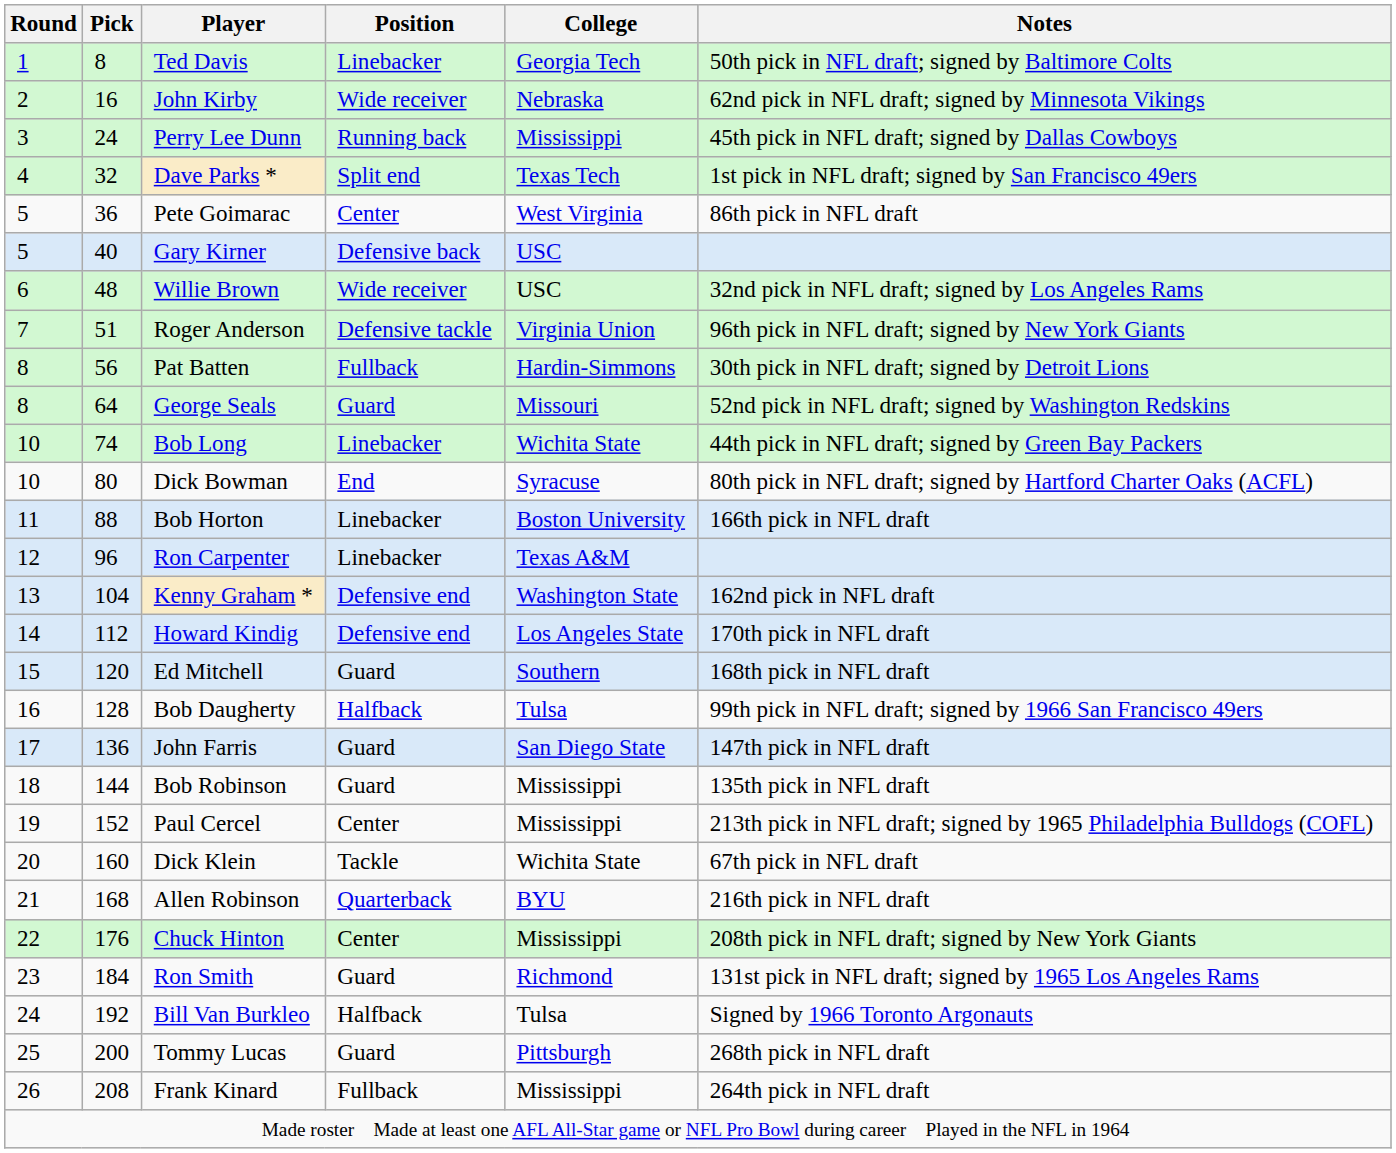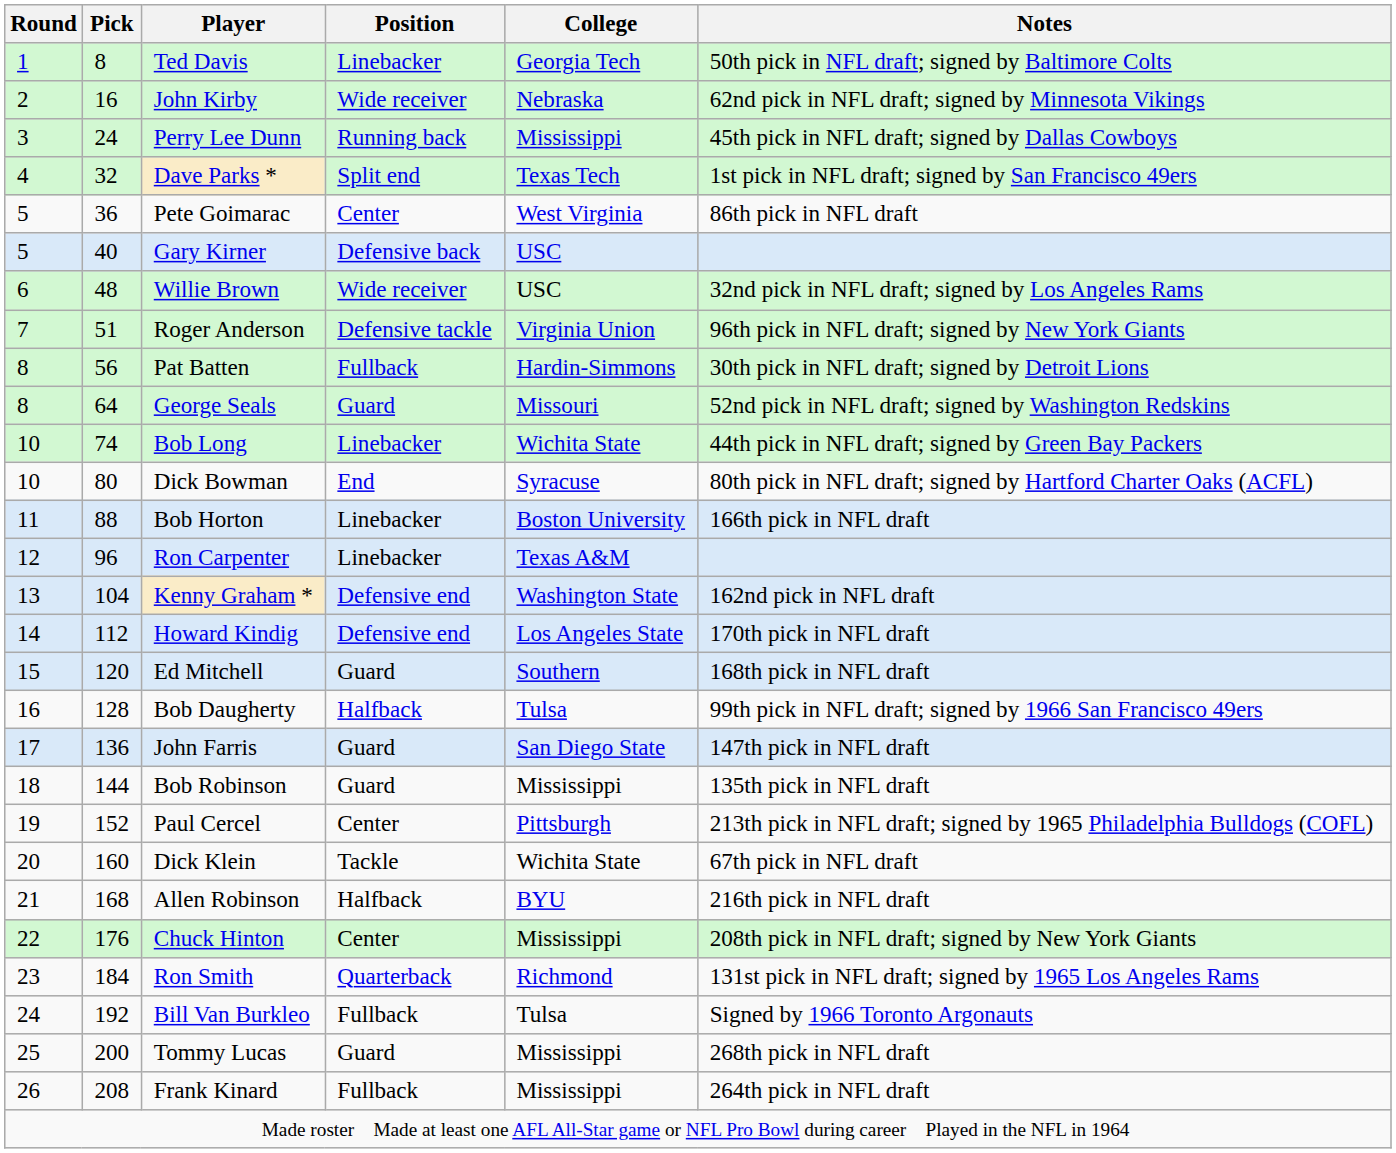Paul Cercel | College: Mississippi -> Pittsburgh
Allen Robinson | Position: Quarterback -> Halfback
Ron Smith | Position: Guard -> Quarterback
Bill Van Burkleo | Position: Halfback -> Fullback
Tommy Lucas | College: Pittsburgh -> Mississippi
